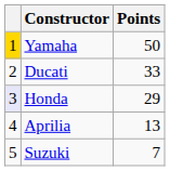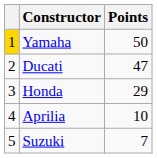Ducati | Points: 33 -> 47
Honda | column 1: lavender background -> no background
Aprilia | Points: 13 -> 10
